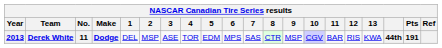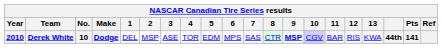Derek White | Year: 2013 -> 2010
Derek White | No.: 11 -> 10
Derek White | 9: normal -> bold
Derek White | Pts: 191 -> 141
